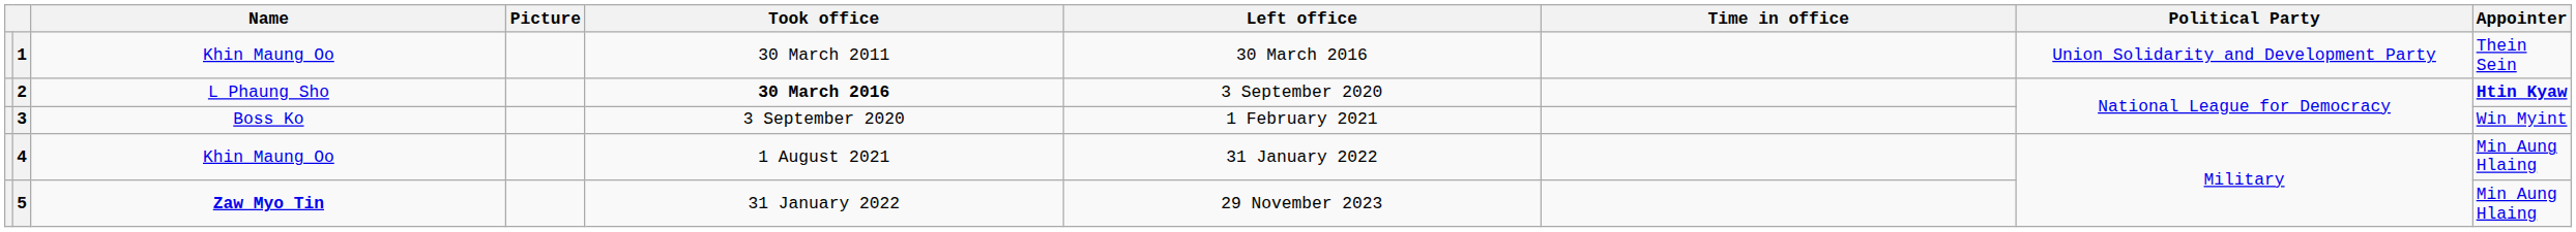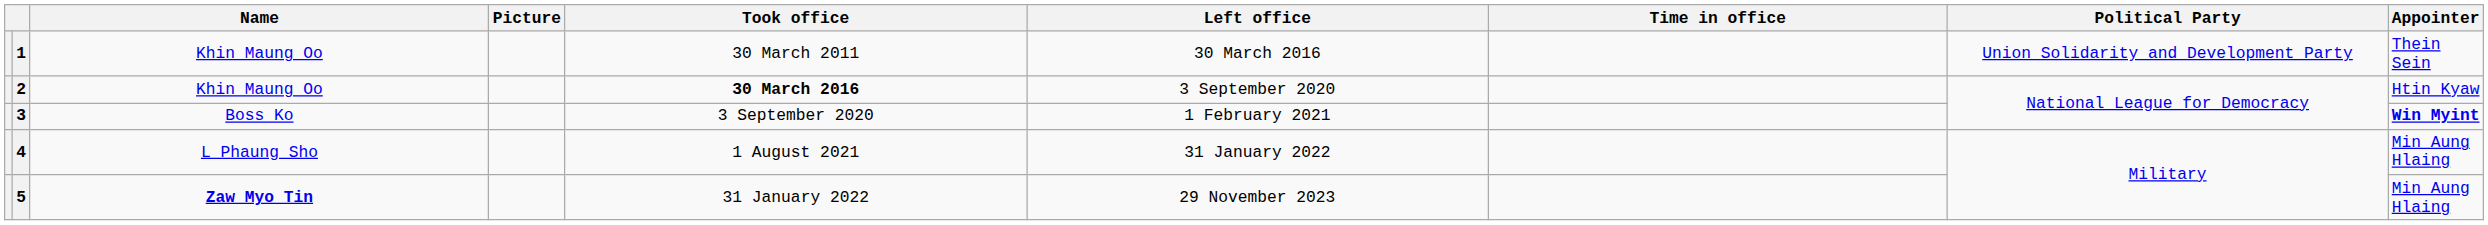2 | Name: L Phaung Sho -> Khin Maung Oo
2 | Appointer: bold -> normal
3 | Appointer: normal -> bold
4 | Name: Khin Maung Oo -> L Phaung Sho
